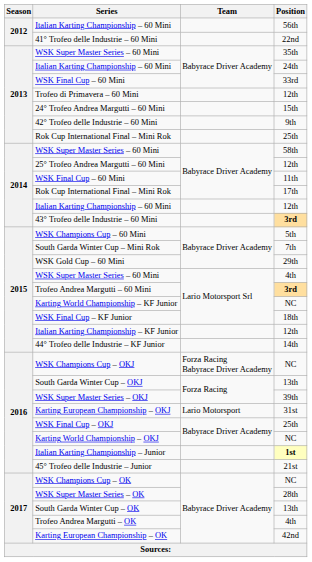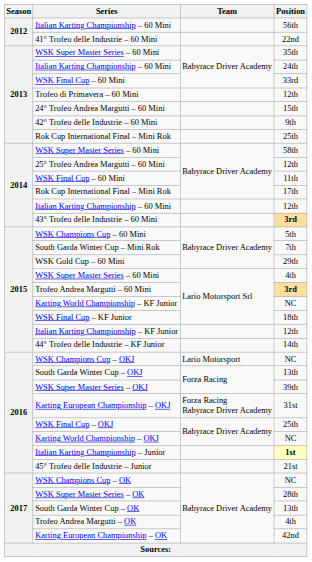WSK Champions Cup – OKJ | Team: Forza Racing Babyrace Driver Academy -> Lario Motorsport
Karting European Championship – OKJ | Team: Lario Motorsport -> Forza Racing Babyrace Driver Academy
